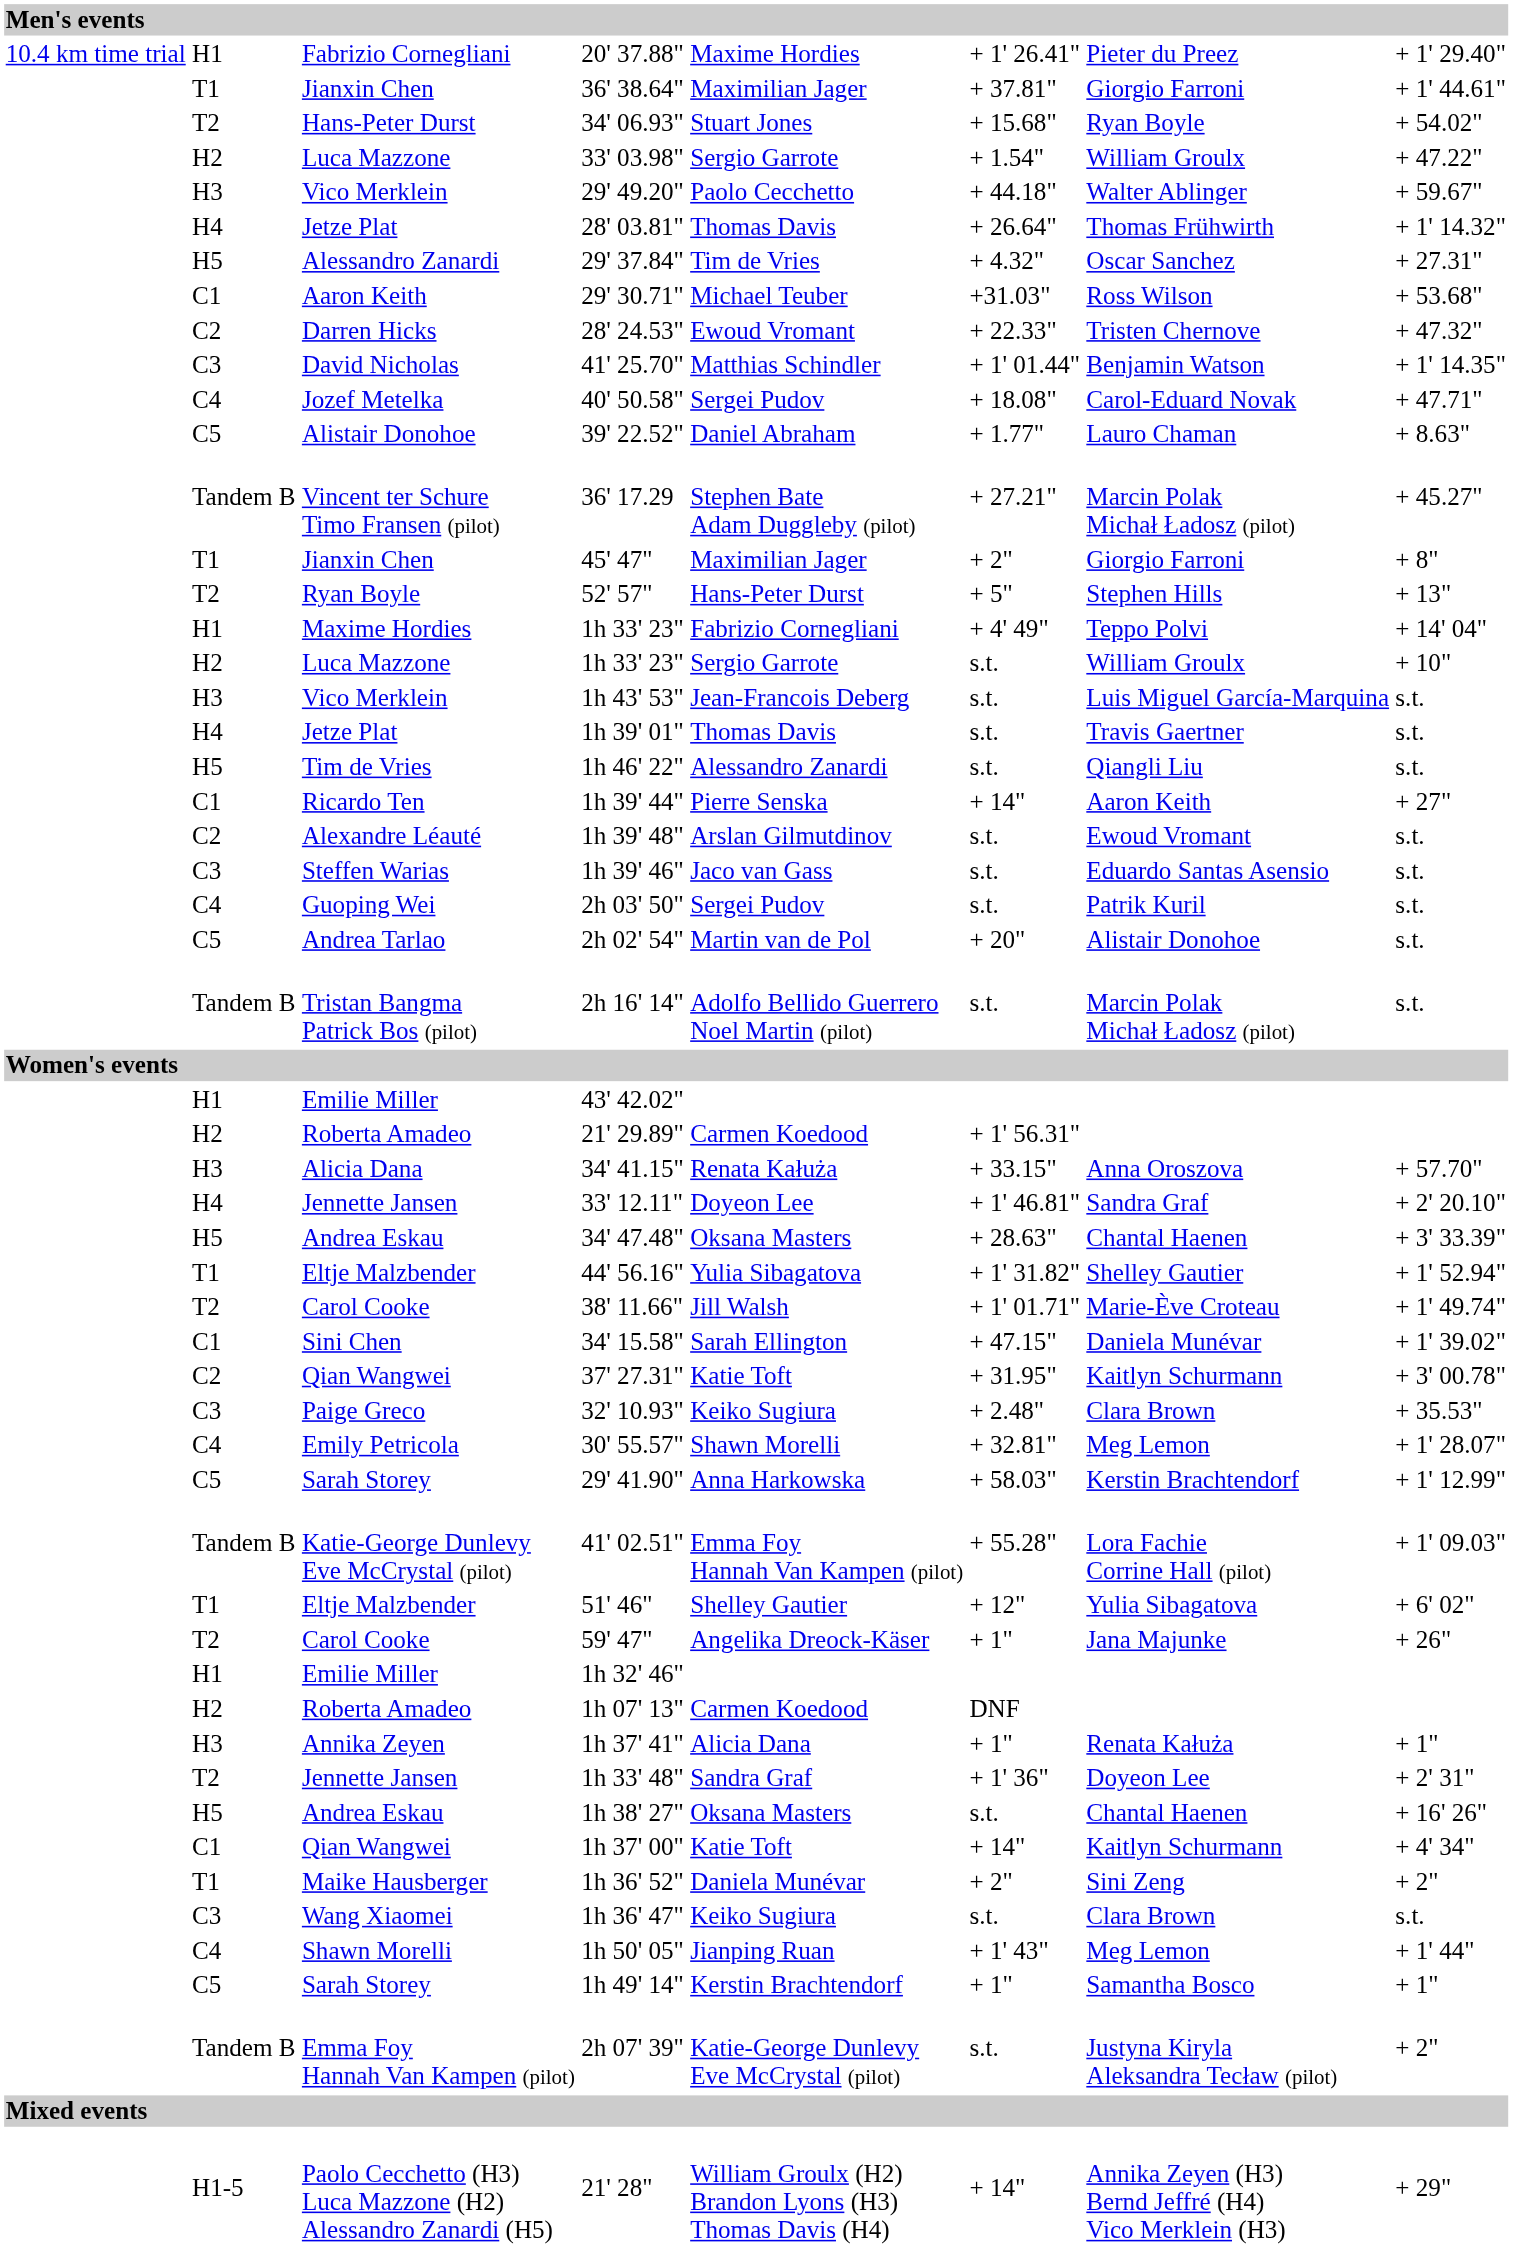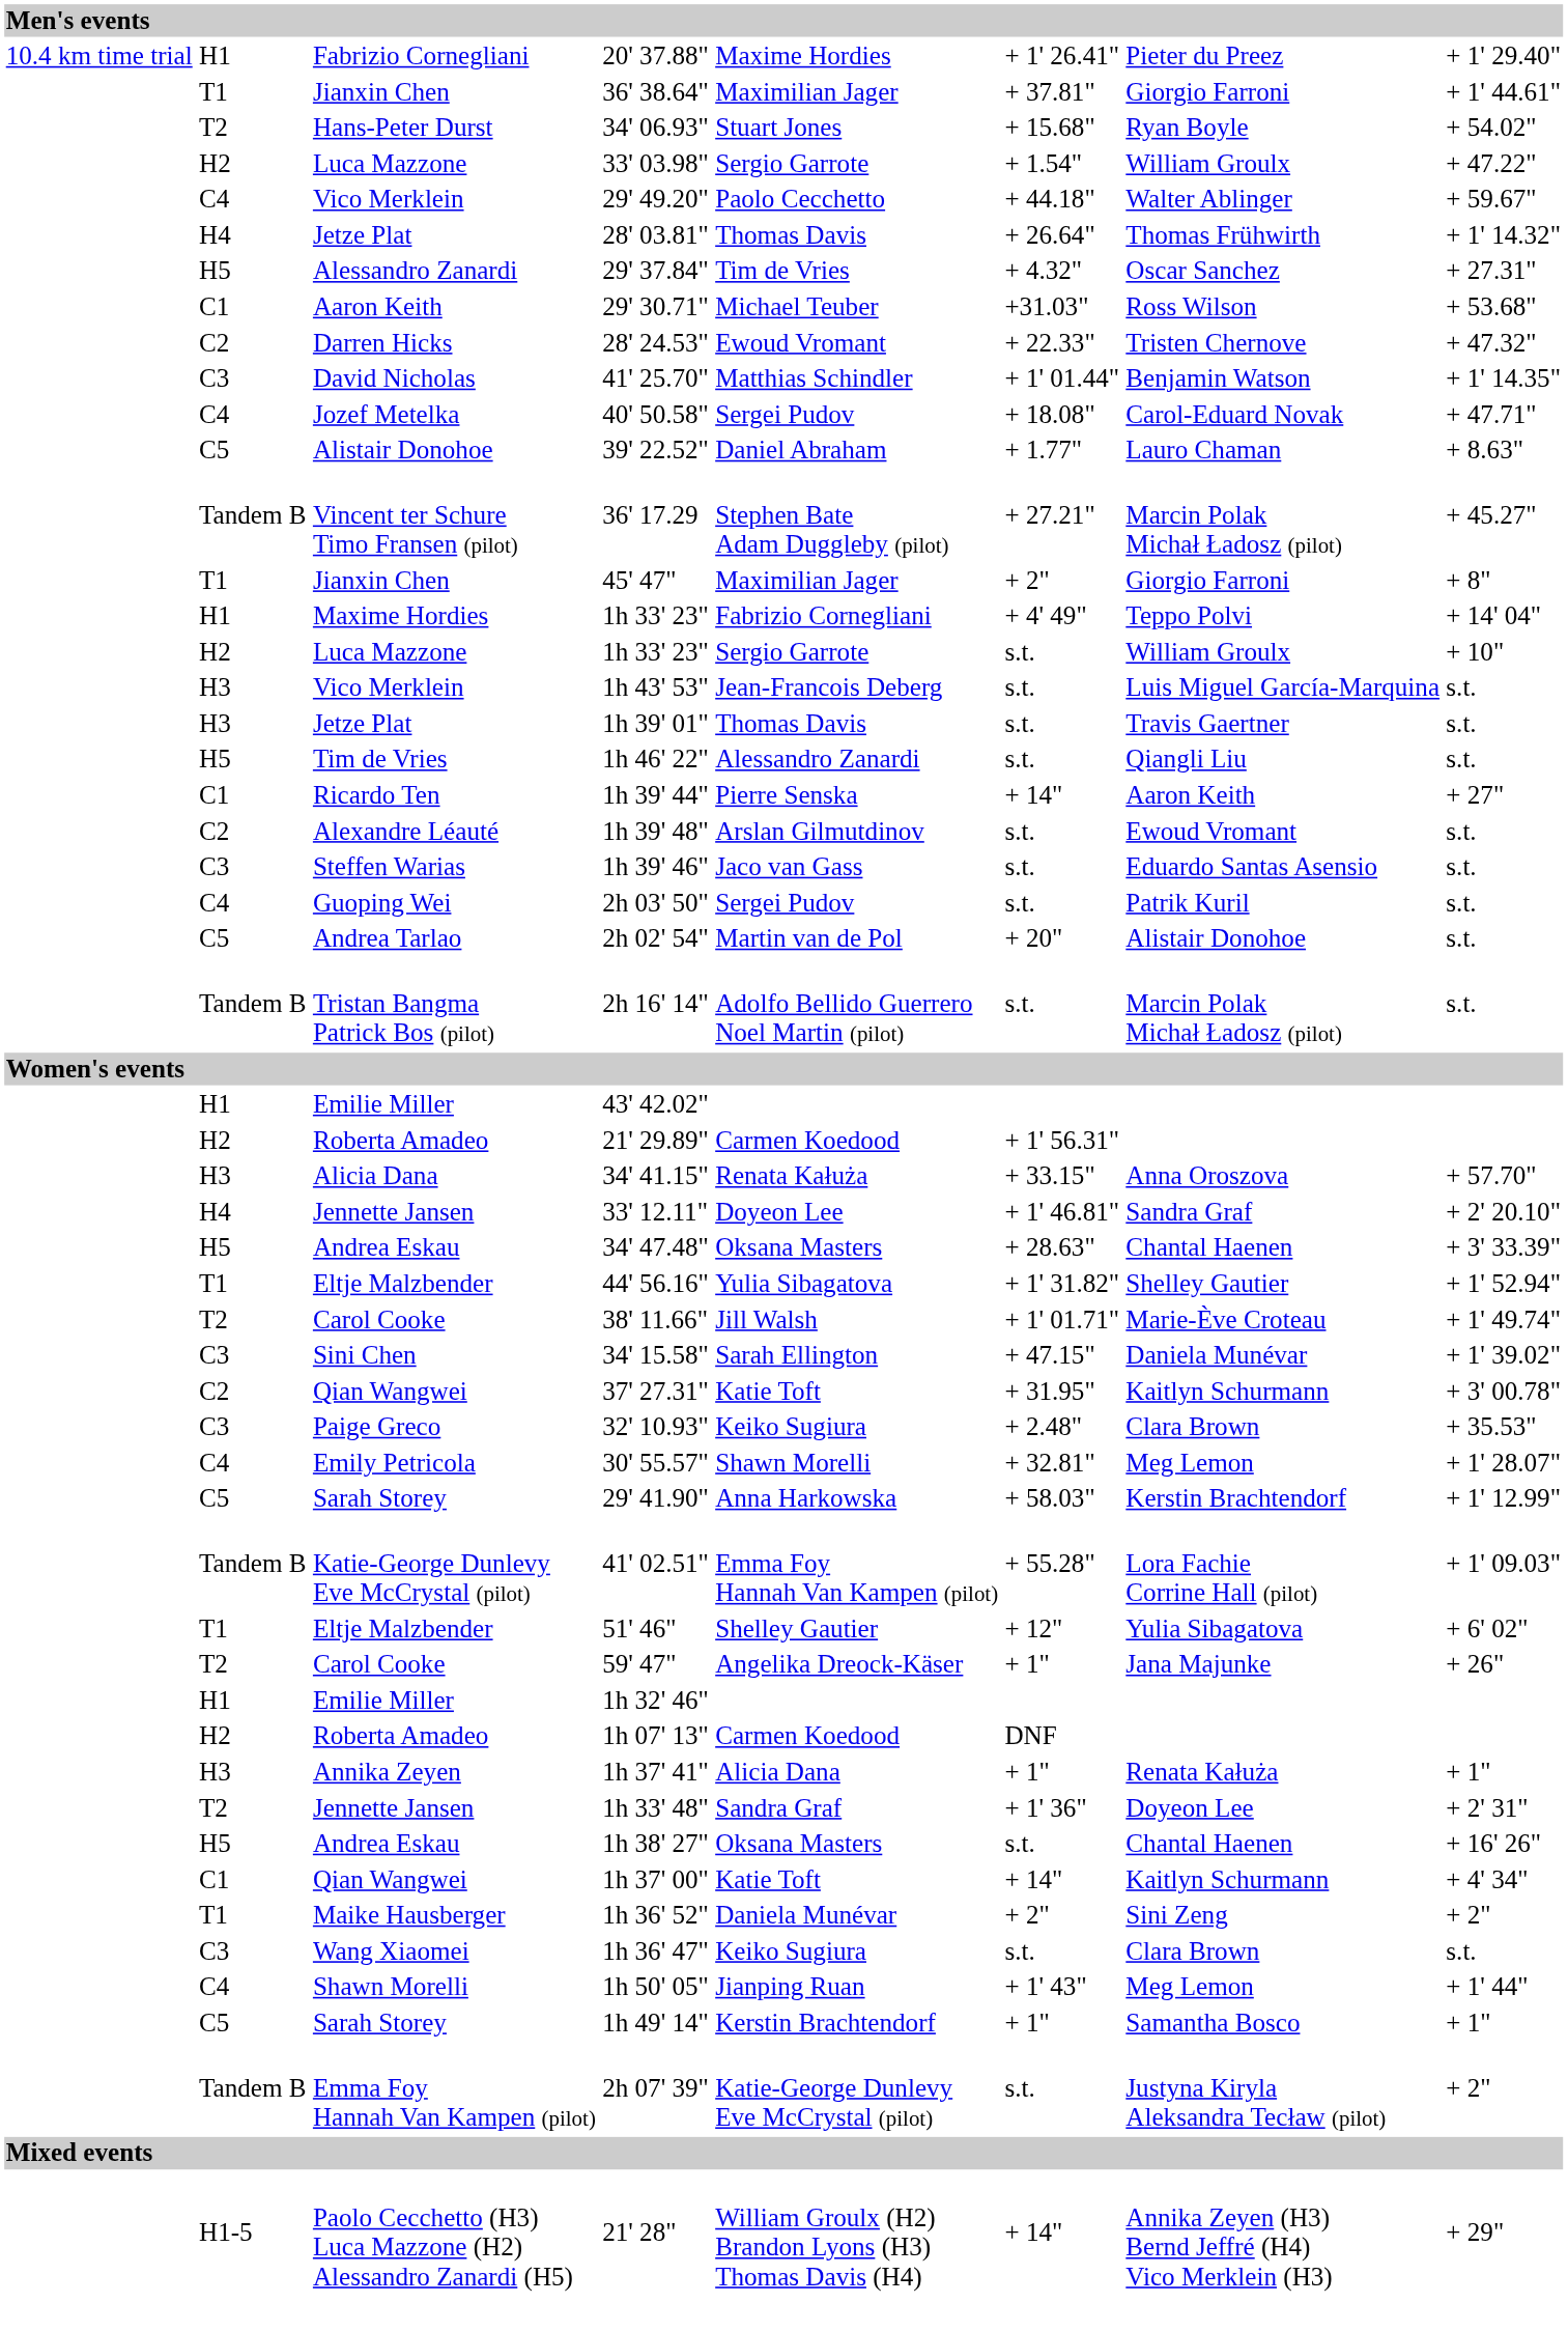29' 49.20" | column 2: H3 -> C4
- row: T2 | Ryan Boyle | 52' 57" | Hans-Peter Durst | + 5" | Stephen Hills | + 13"
1h 39' 01" | column 2: H4 -> H3
34' 15.58" | column 2: C1 -> C3
